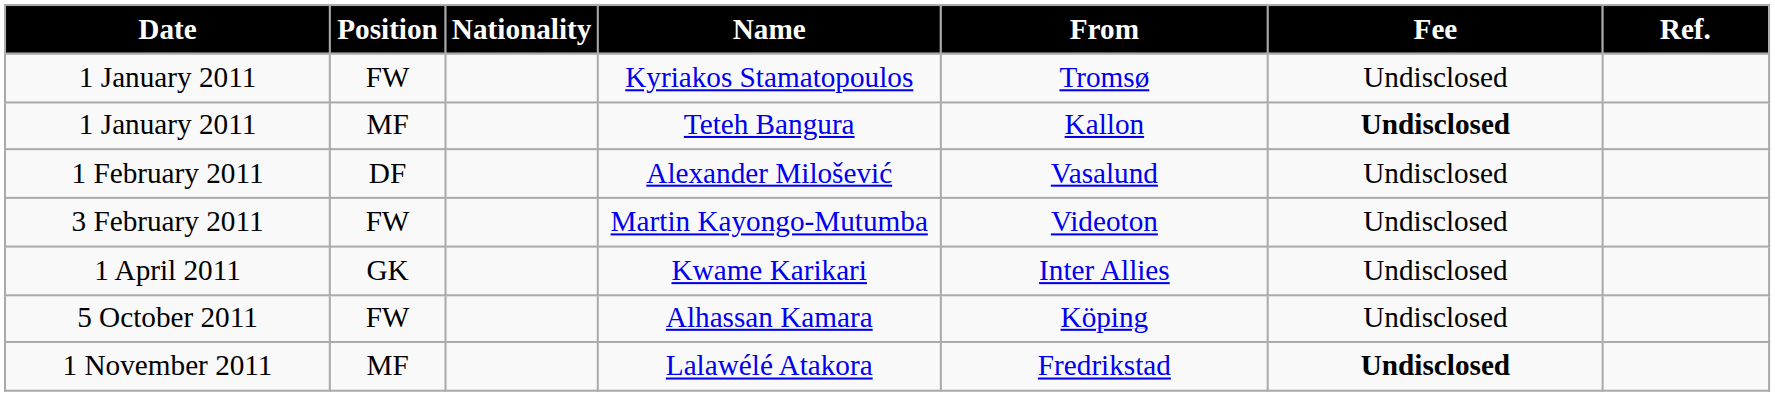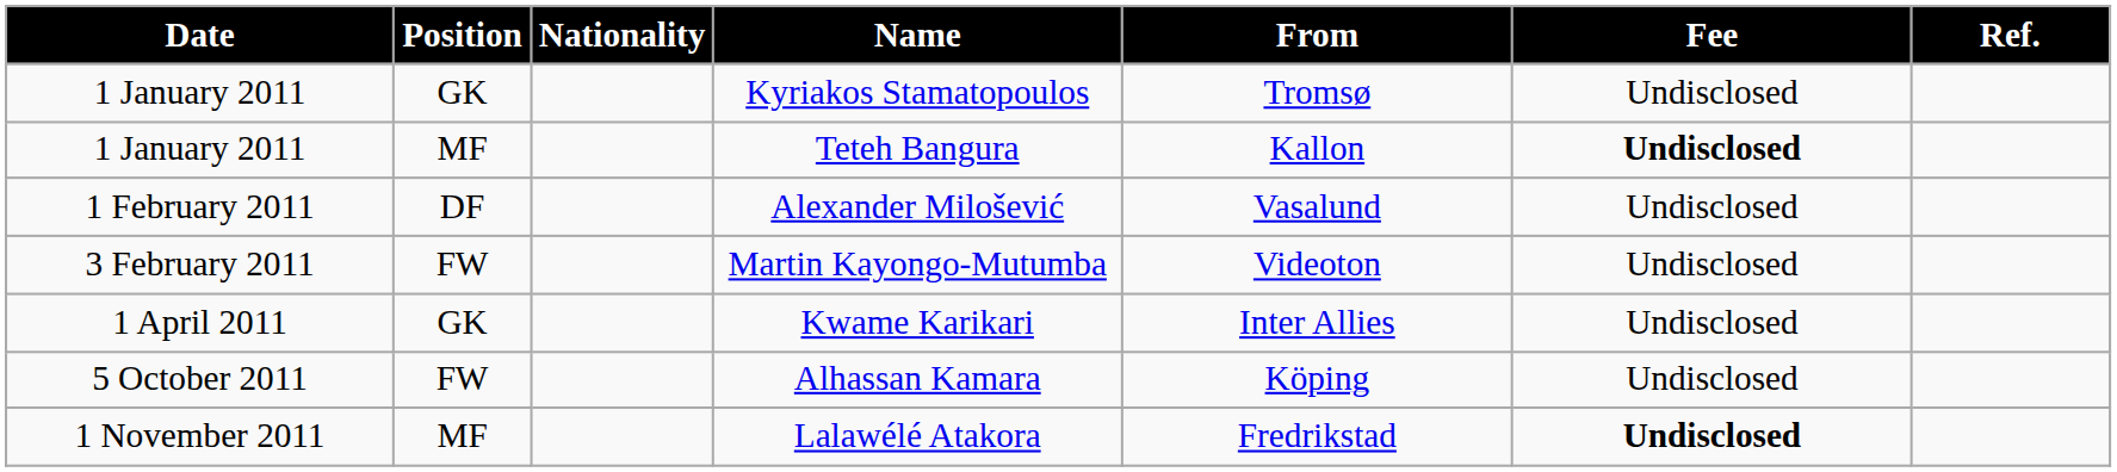Kyriakos Stamatopoulos | Position: FW -> GK
